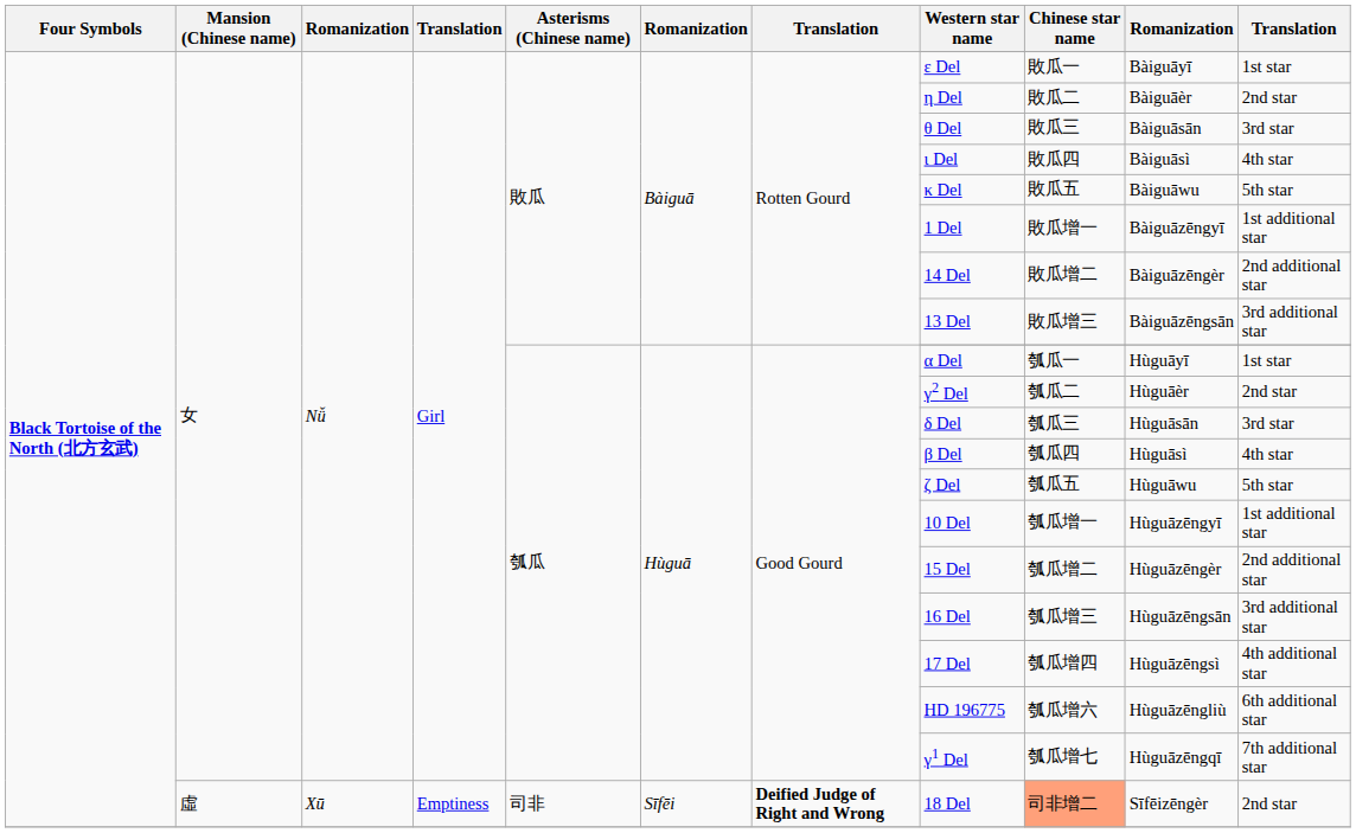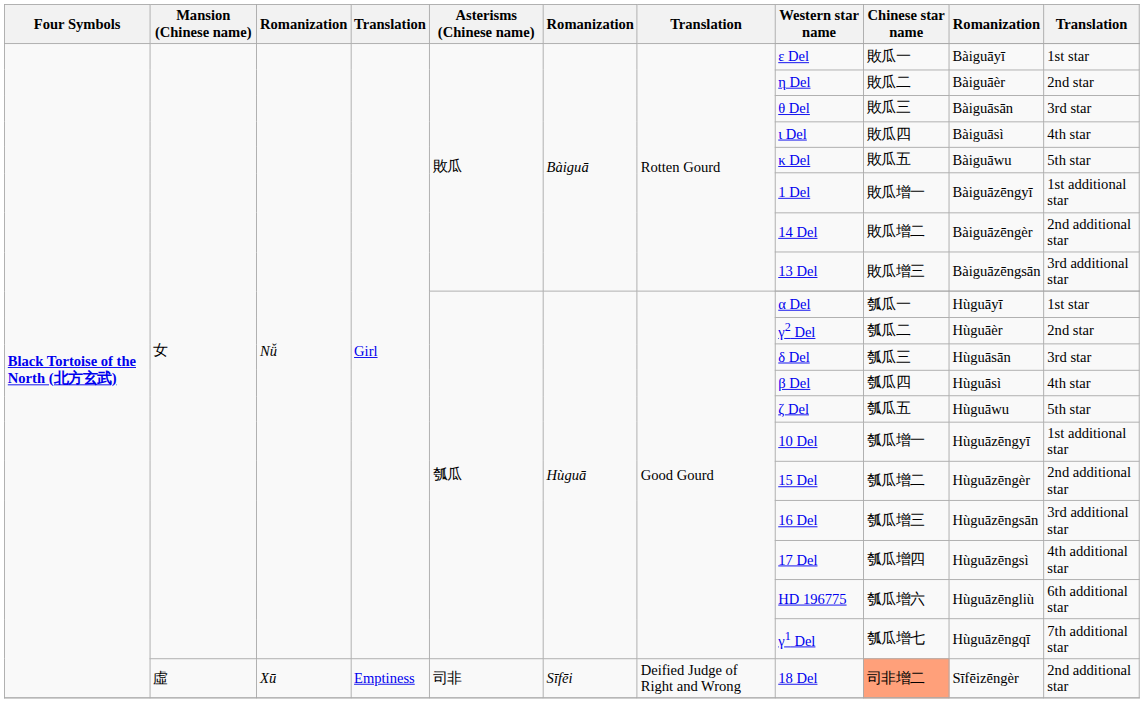虛 | column 7: bold -> normal
虛 | column 11: 2nd star -> 2nd additional star
